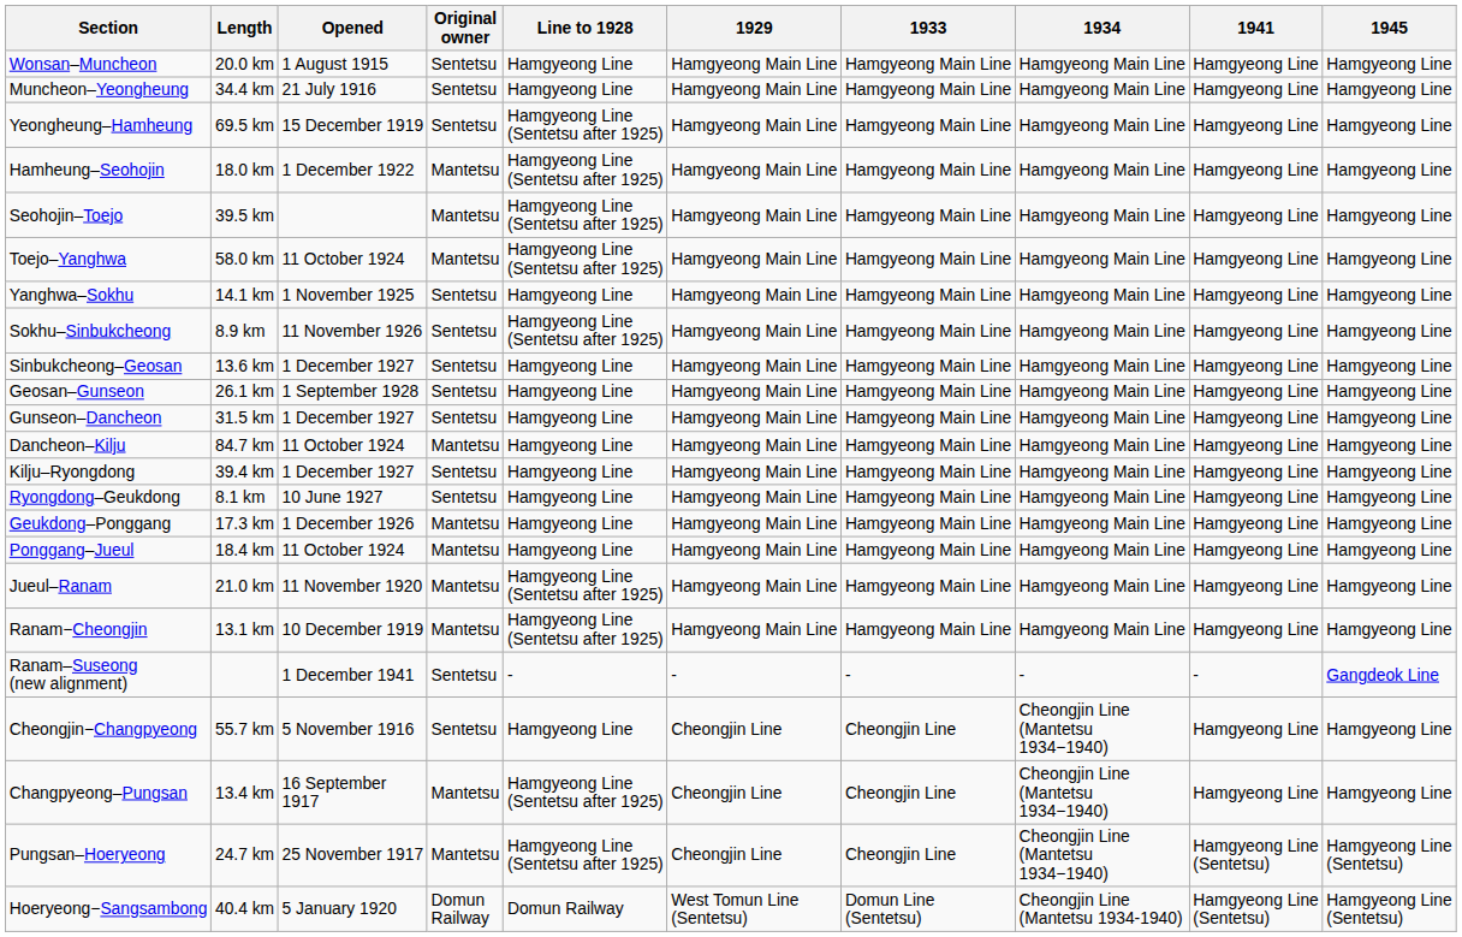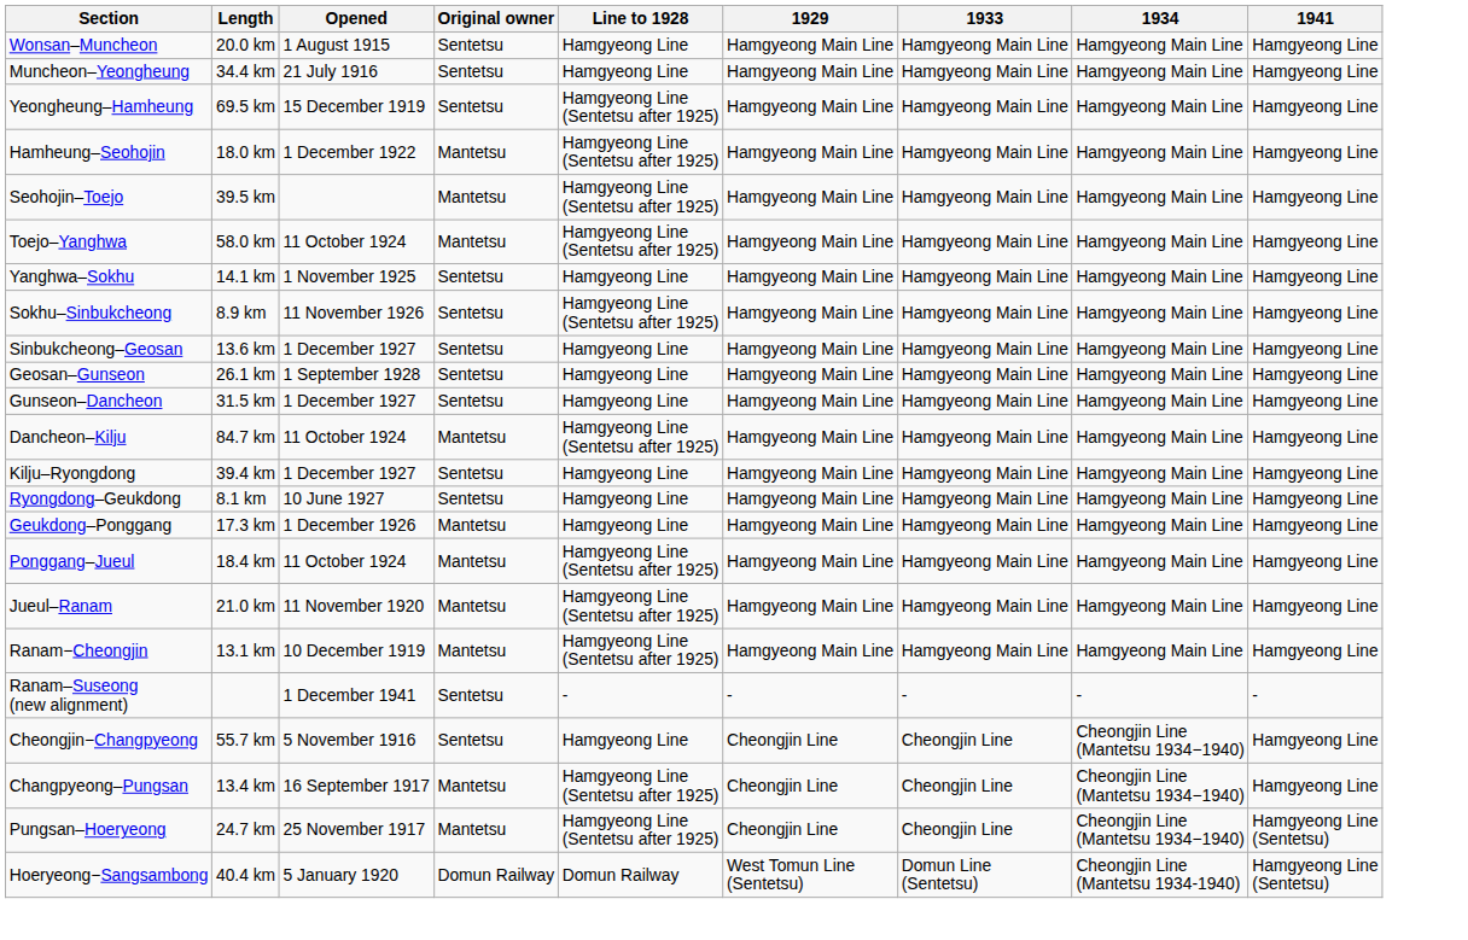- column: 1945 | Hamgyeong Line | Hamgyeong Line | Hamgyeong Line | Hamgyeong Line | Hamgyeong Line | Hamgyeong Line | Hamgyeong Line | Hamgyeong Line | Hamgyeong Line | Hamgyeong Line | Hamgyeong Line | Hamgyeong Line | Hamgyeong Line | Hamgyeong Line | Hamgyeong Line | Hamgyeong Line | Hamgyeong Line | Hamgyeong Line | Gangdeok Line | Hamgyeong Line | Hamgyeong Line | Hamgyeong Line (Sentetsu) | Hamgyeong Line (Sentetsu)
Dancheon–Kilju | Line to 1928: Hamgyeong Line -> Hamgyeong Line (Sentetsu after 1925)
Ponggang–Jueul | Line to 1928: Hamgyeong Line -> Hamgyeong Line (Sentetsu after 1925)
